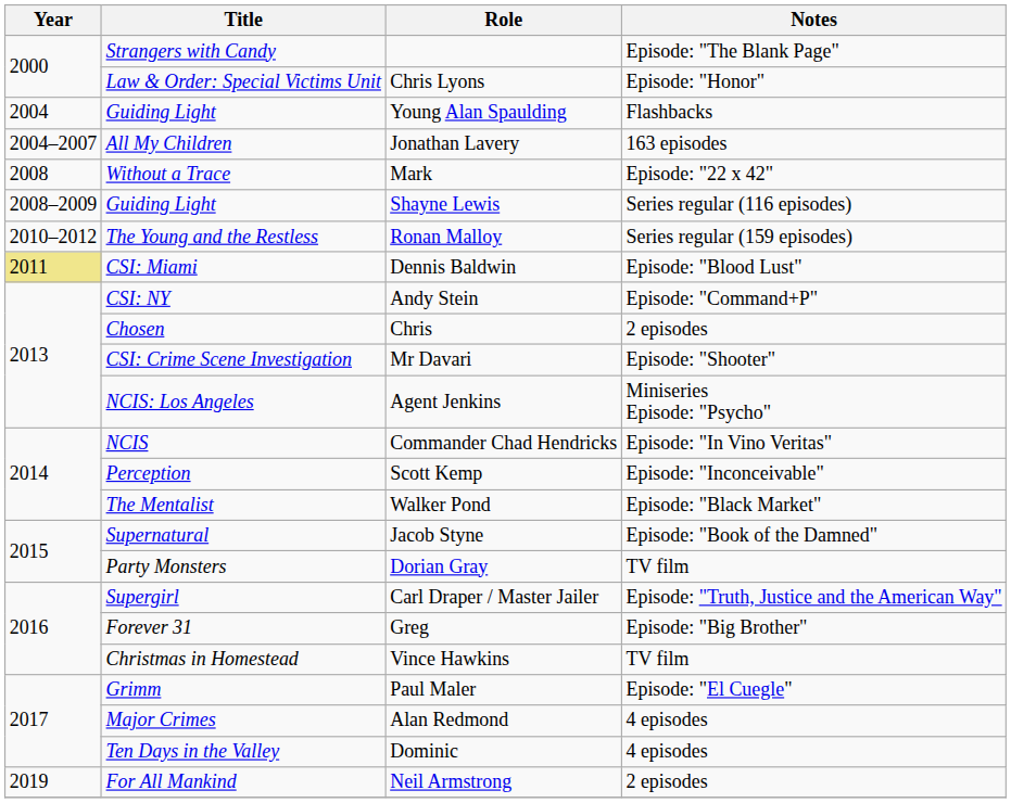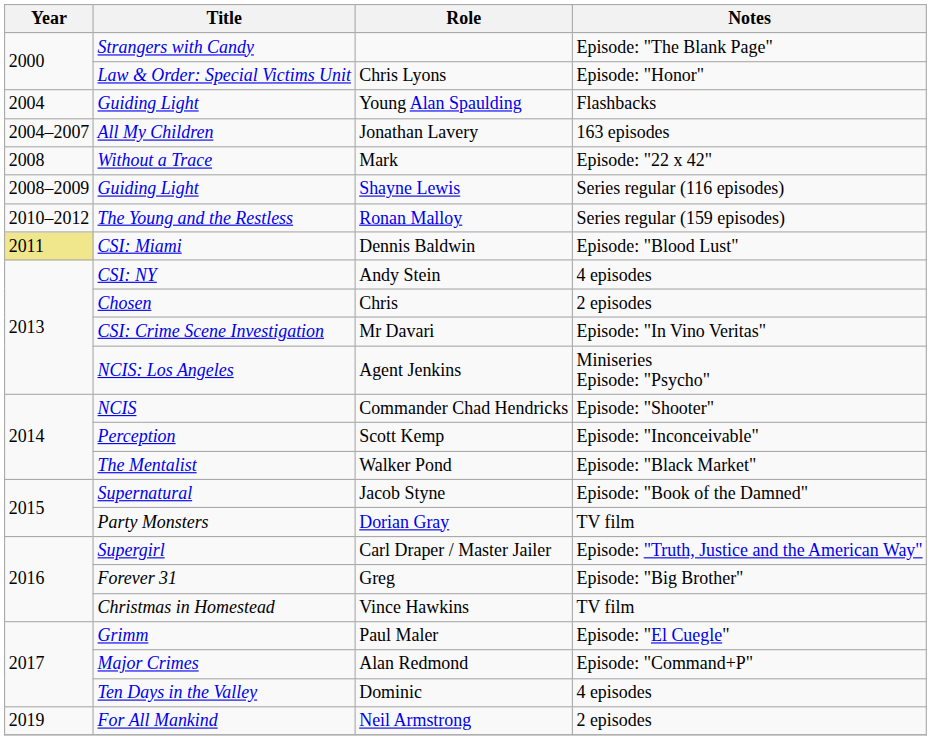Andy Stein | Notes: Episode: "Command+P" -> 4 episodes
Mr Davari | Notes: Episode: "Shooter" -> Episode: "In Vino Veritas"
Commander Chad Hendricks | Notes: Episode: "In Vino Veritas" -> Episode: "Shooter"
Alan Redmond | Notes: 4 episodes -> Episode: "Command+P"
